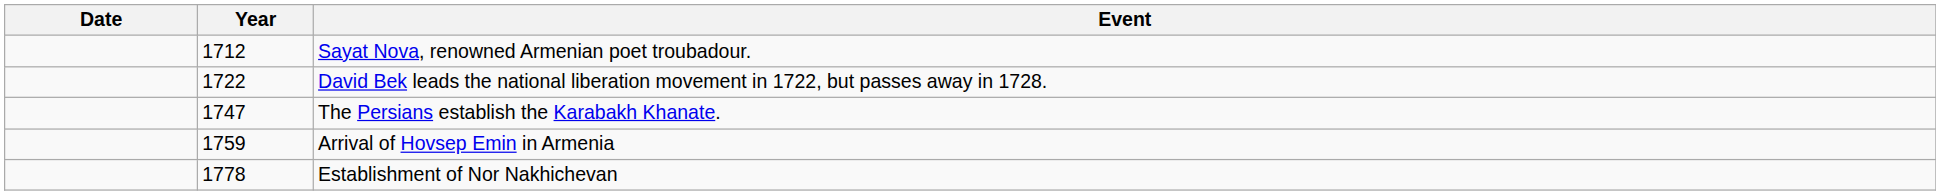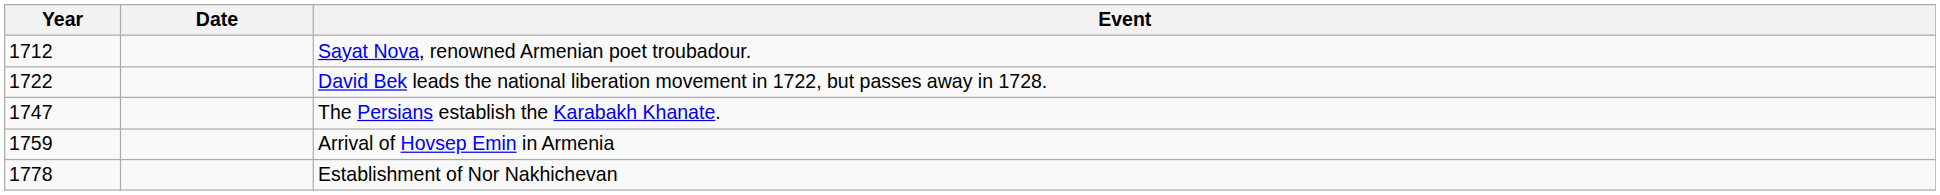columns swapped: Year <-> Date
